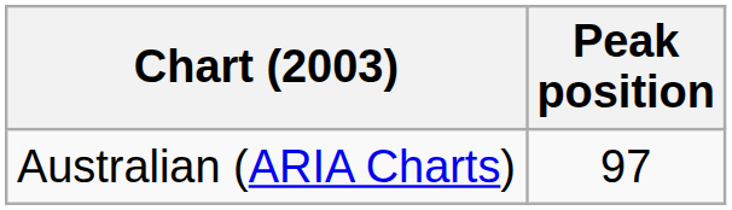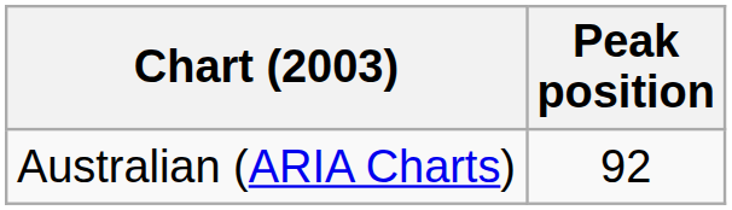Australian (ARIA Charts) | Peak position: 97 -> 92
